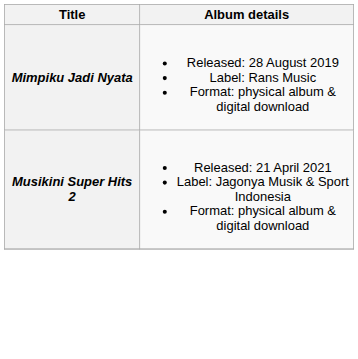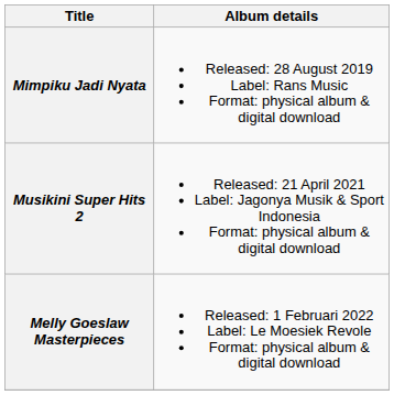+ row: Melly Goeslaw Masterpieces | Released: 1 Februari 2022 Label: Le Moesiek Revole Format: physical album & digital download
